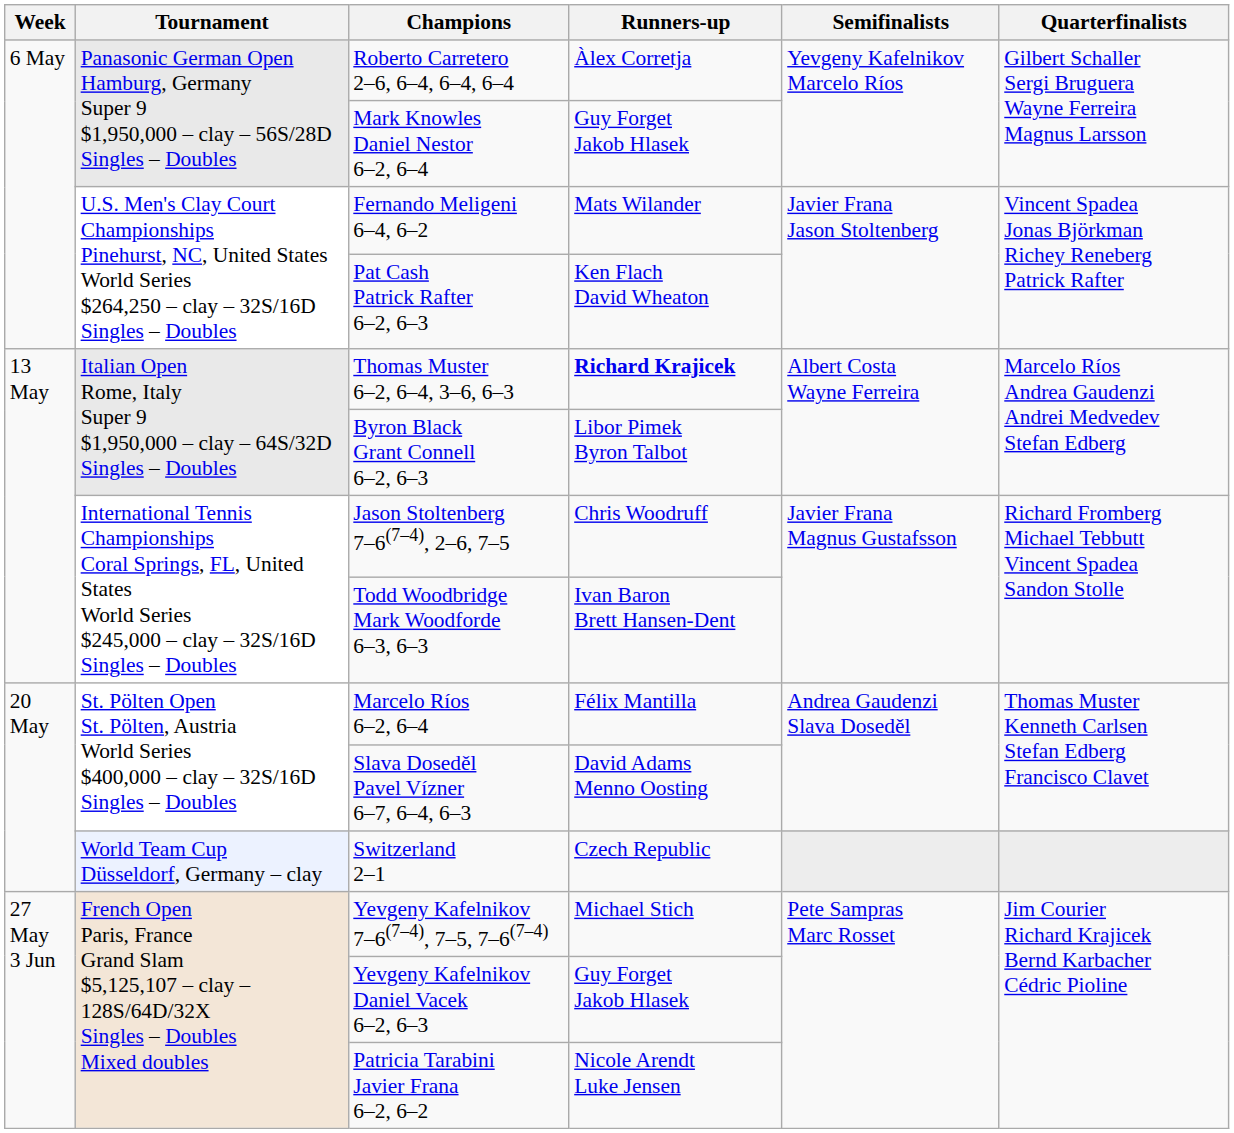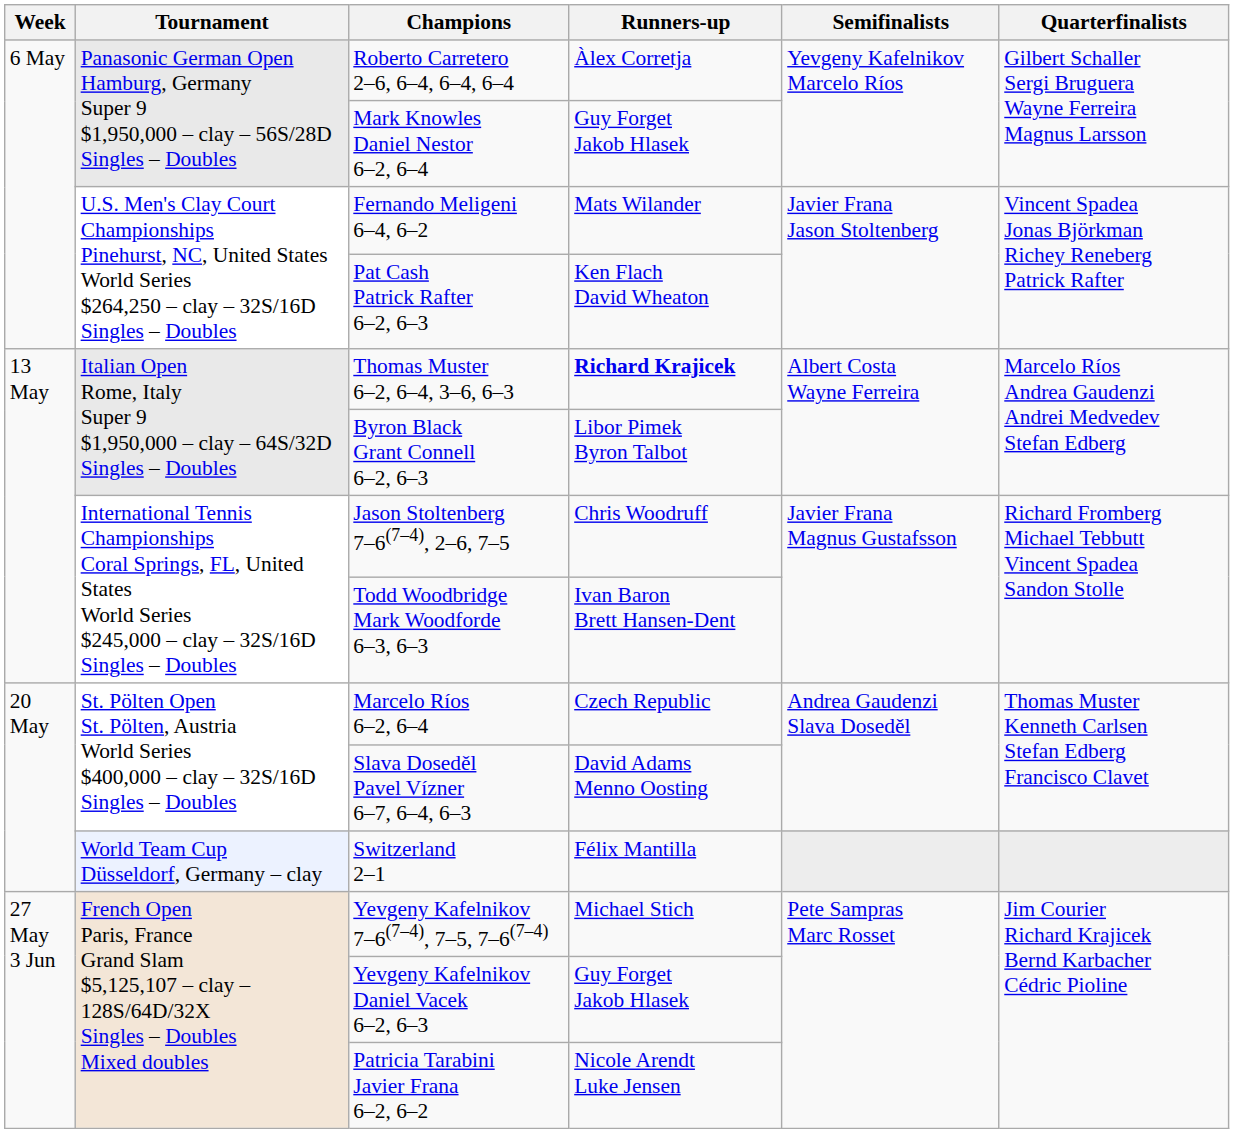Marcelo Ríos 6–2, 6–4 | Runners-up: Félix Mantilla -> Czech Republic
Switzerland 2–1 | Runners-up: Czech Republic -> Félix Mantilla
